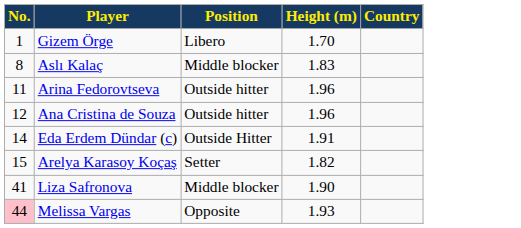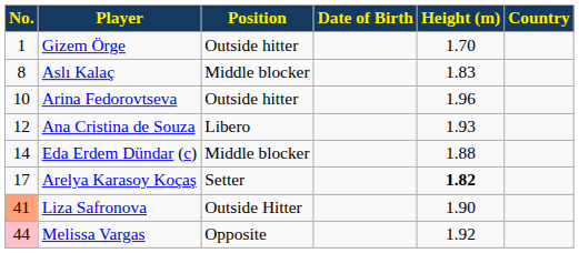+ column: Date of Birth
Gizem Örge | Position: Libero -> Outside hitter
Arina Fedorovtseva | No.: 11 -> 10
Ana Cristina de Souza | Position: Outside hitter -> Libero
Ana Cristina de Souza | Height (m): 1.96 -> 1.93
Eda Erdem Dündar (c) | Position: Outside Hitter -> Middle blocker
Eda Erdem Dündar (c) | Height (m): 1.91 -> 1.88
Arelya Karasoy Koçaş | No.: 15 -> 17
Arelya Karasoy Koçaş | Height (m): normal -> bold
Liza Safronova | No.: no background -> lightsalmon background
Liza Safronova | Position: Middle blocker -> Outside Hitter
Melissa Vargas | Height (m): 1.93 -> 1.92
